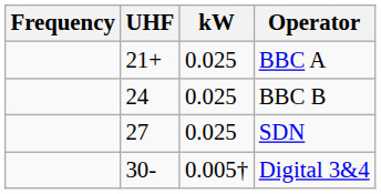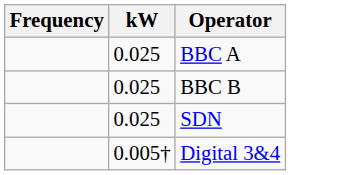- column: UHF | 21+ | 24 | 27 | 30-
